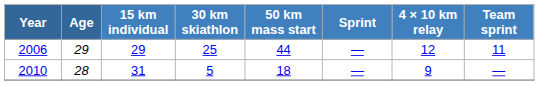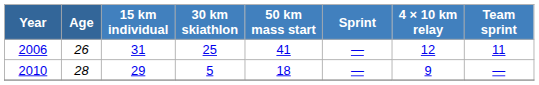2006 | Age: 29 -> 26
2006 | 15 km individual: 29 -> 31
2006 | 50 km mass start: 44 -> 41
2010 | 15 km individual: 31 -> 29
